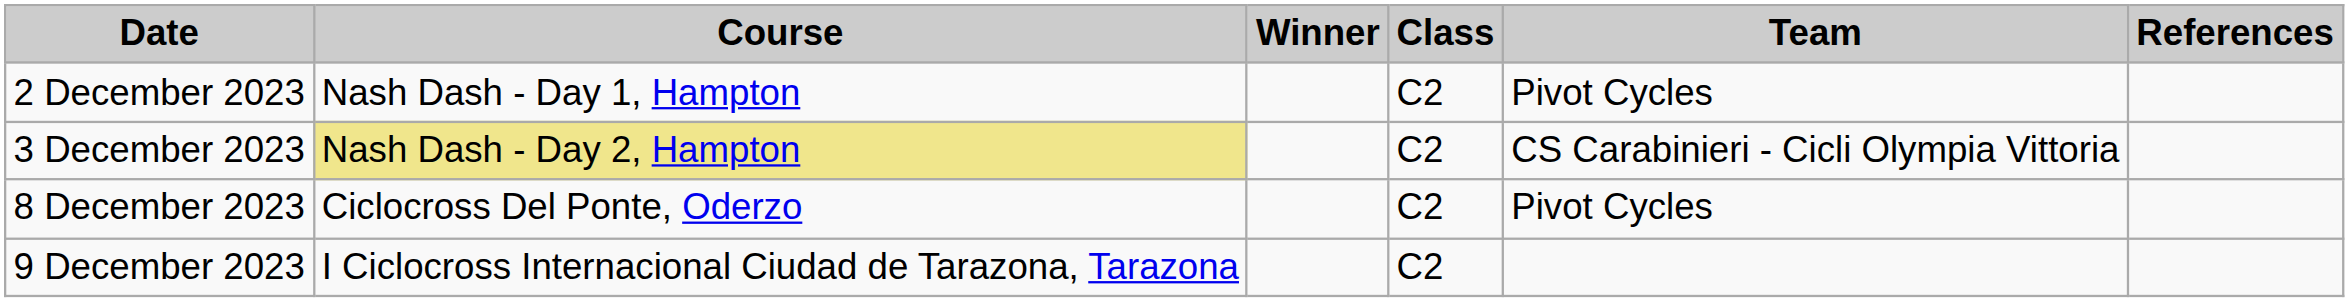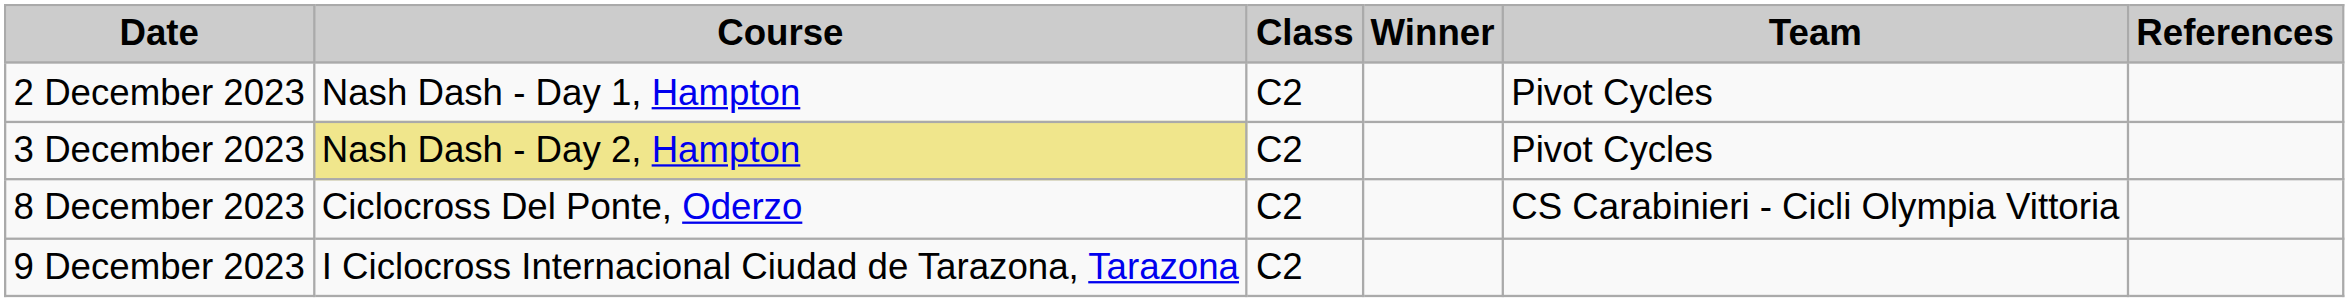columns swapped: Class <-> Winner
3 December 2023 | Team: CS Carabinieri - Cicli Olympia Vittoria -> Pivot Cycles
8 December 2023 | Team: Pivot Cycles -> CS Carabinieri - Cicli Olympia Vittoria
